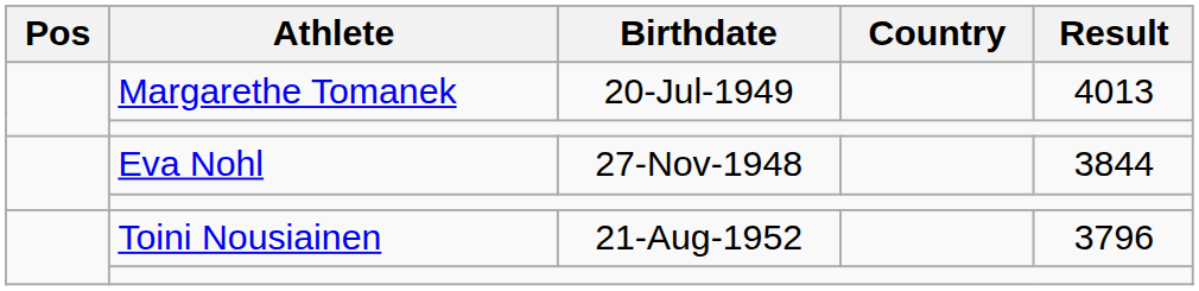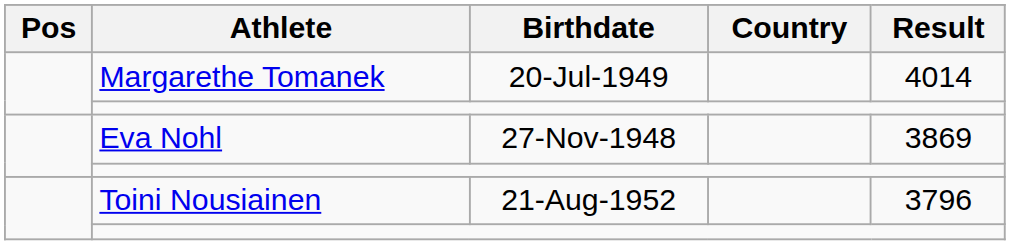Margarethe Tomanek | Result: 4013 -> 4014
Eva Nohl | Result: 3844 -> 3869
